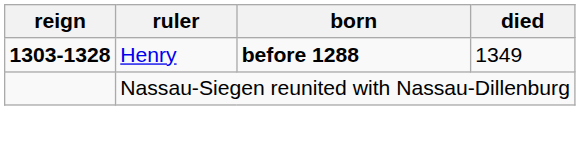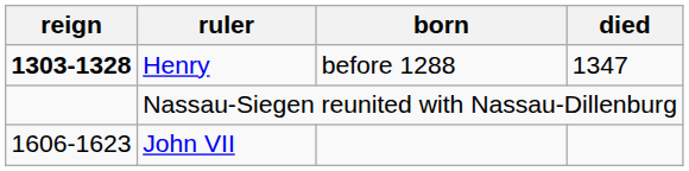Henry | born: bold -> normal
Henry | died: 1349 -> 1347
+ row: 1606-1623 | John VII
